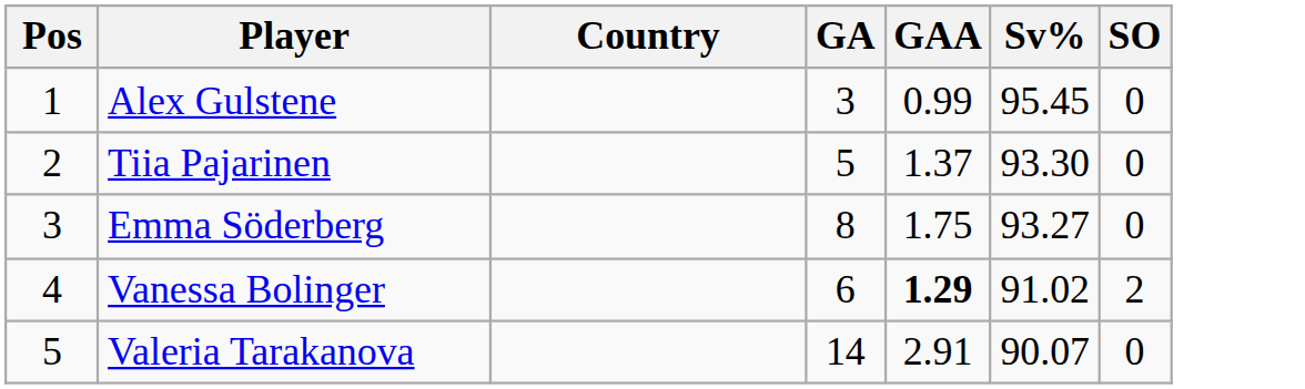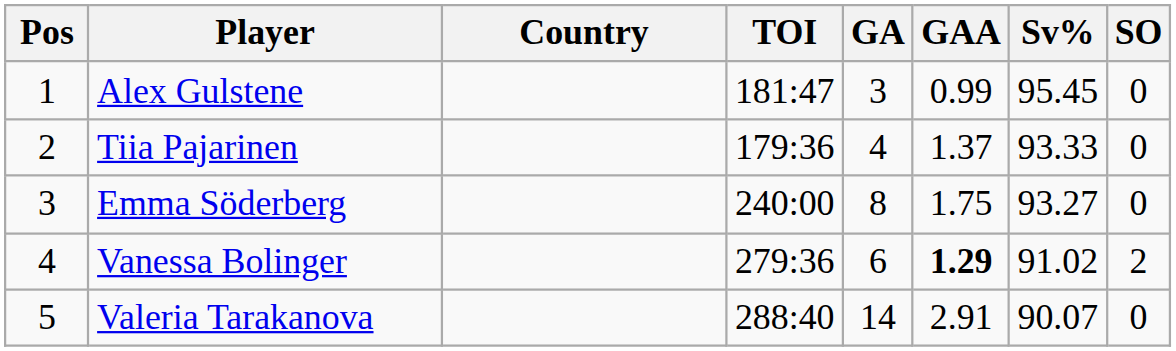+ column: TOI | 181:47 | 179:36 | 240:00 | 279:36 | 288:40
Tiia Pajarinen | GA: 5 -> 4
Tiia Pajarinen | Sv%: 93.30 -> 93.33
